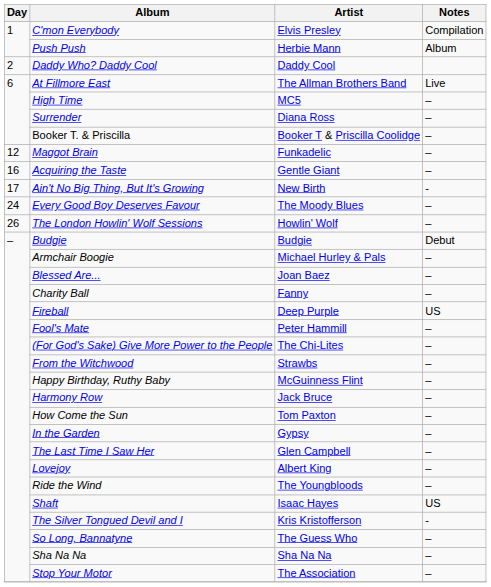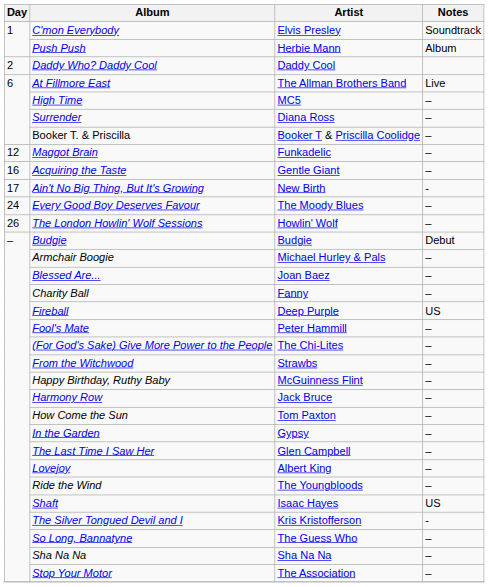C'mon Everybody | Notes: Compilation -> Soundtrack
